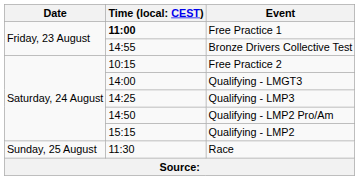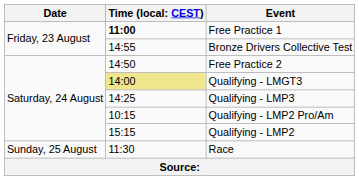Free Practice 2 | column 2: 10:15 -> 14:50
Qualifying - LMGT3 | column 2: no background -> khaki background
Qualifying - LMP2 Pro/Am | column 2: 14:50 -> 10:15
